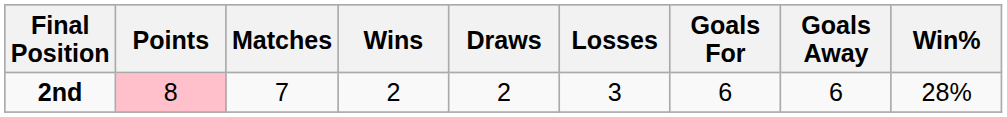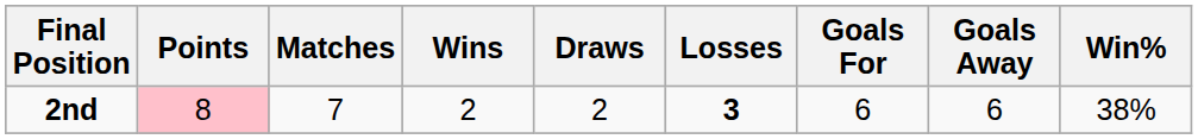2nd | Losses: normal -> bold
2nd | Win%: 28% -> 38%
